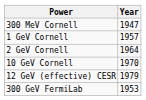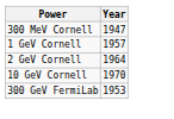- row: 12 GeV (effective) CESR | 1979
